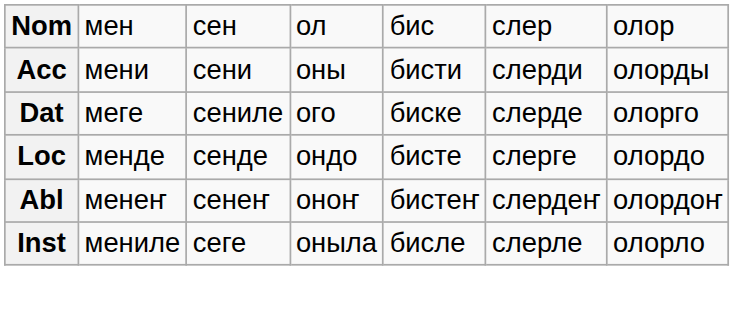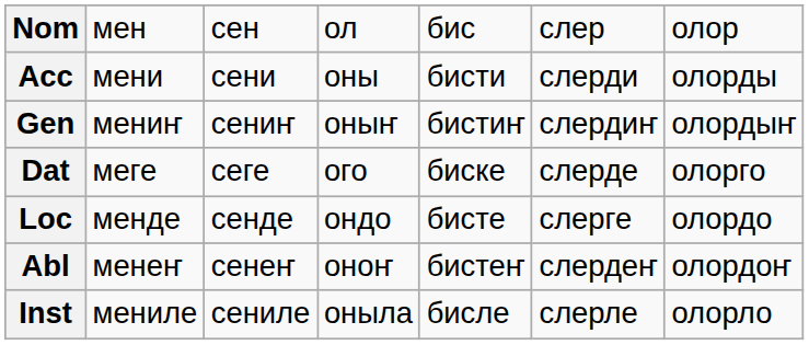+ row: Gen | мениҥ | сениҥ | оныҥ | бистиҥ | слердиҥ | олордыҥ
Dat | column 3: сениле -> сеге
Inst | column 3: сеге -> сениле
